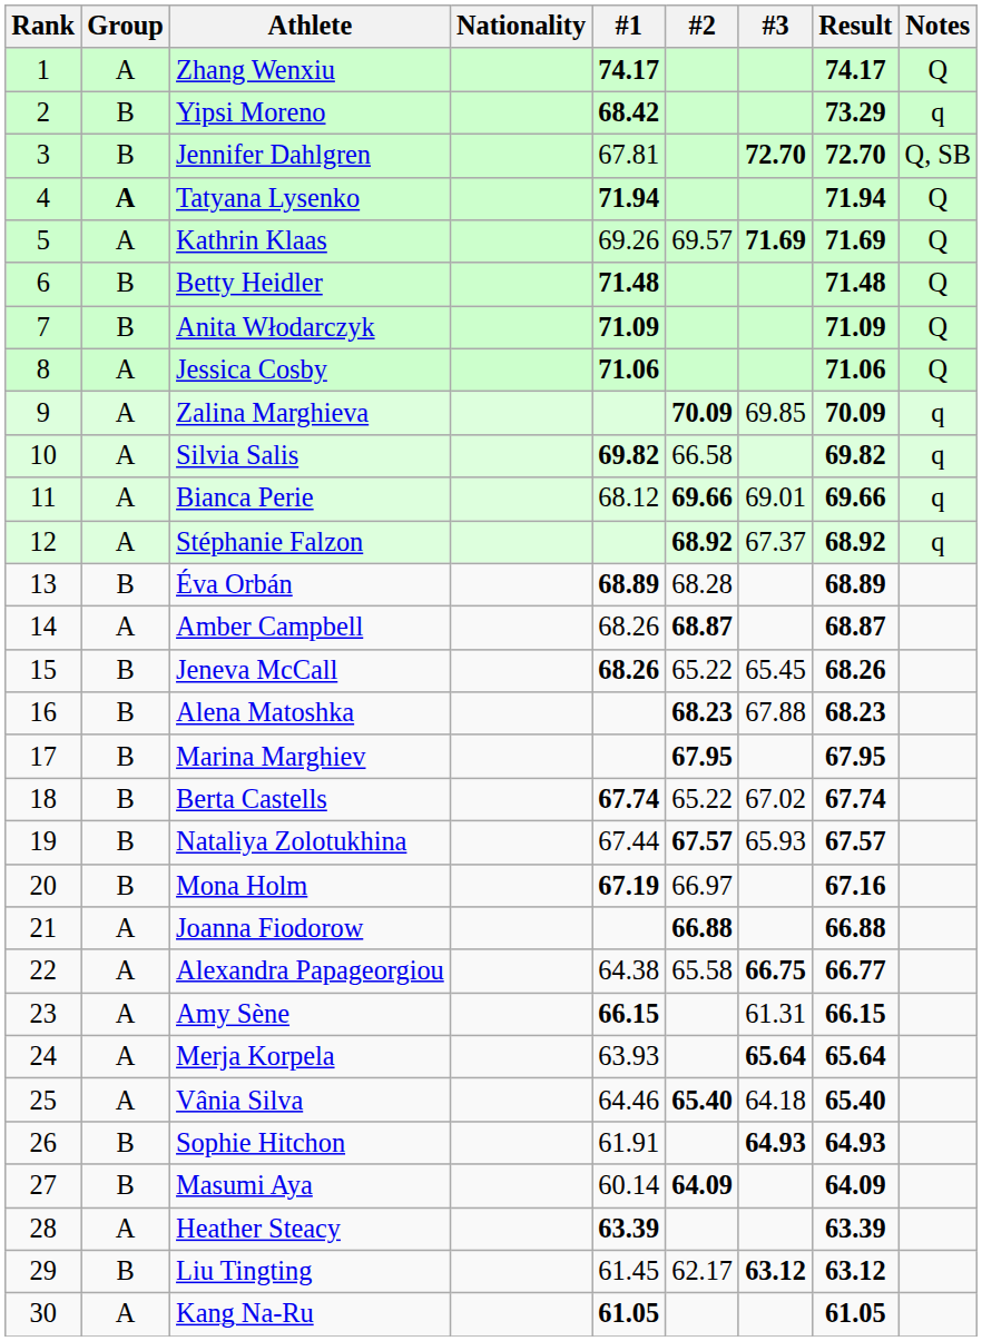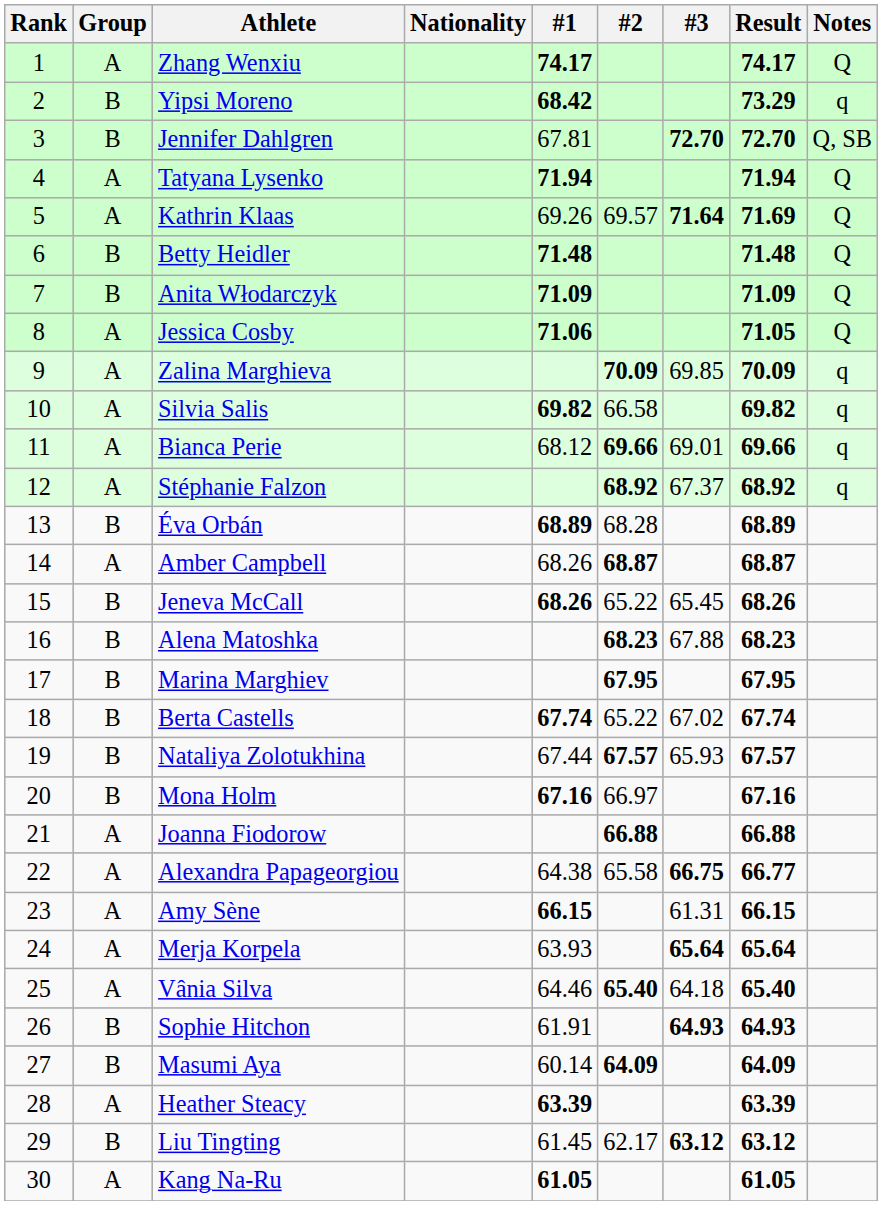Tatyana Lysenko | Group: bold -> normal
Kathrin Klaas | #3: 71.69 -> 71.64
Jessica Cosby | Result: 71.06 -> 71.05
Mona Holm | #1: 67.19 -> 67.16
